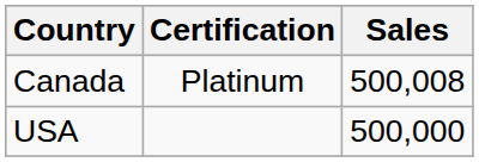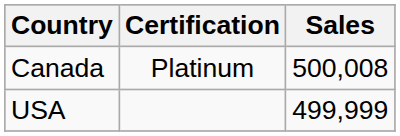USA | Sales: 500,000 -> 499,999
